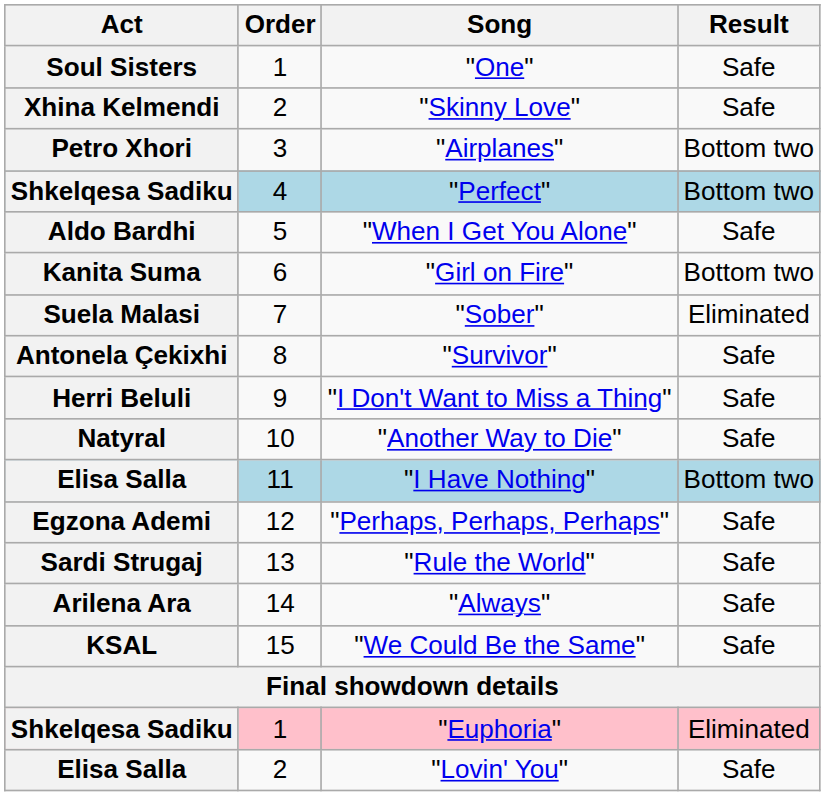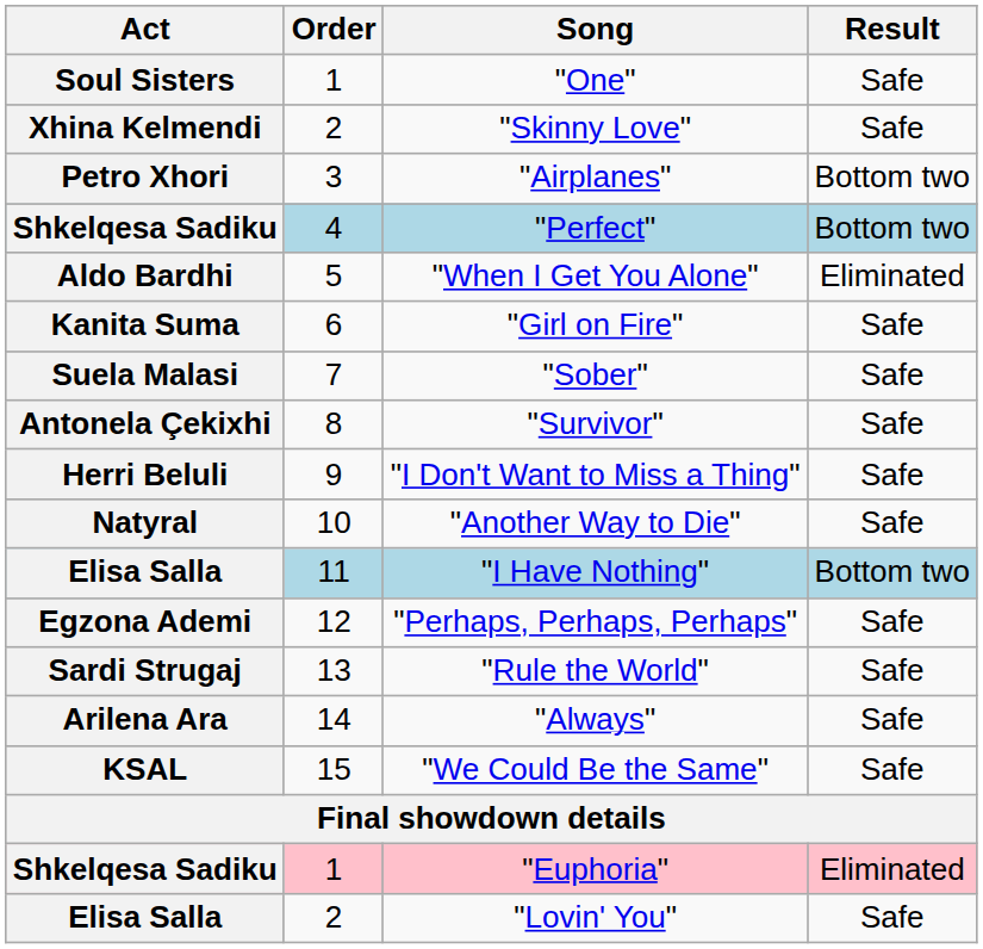"When I Get You Alone" | Result: Safe -> Eliminated
"Girl on Fire" | Result: Bottom two -> Safe
"Sober" | Result: Eliminated -> Safe
